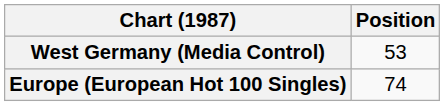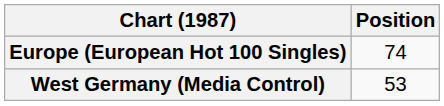rows swapped: Europe (European Hot 100 Singles) <-> West Germany (Media Control)
